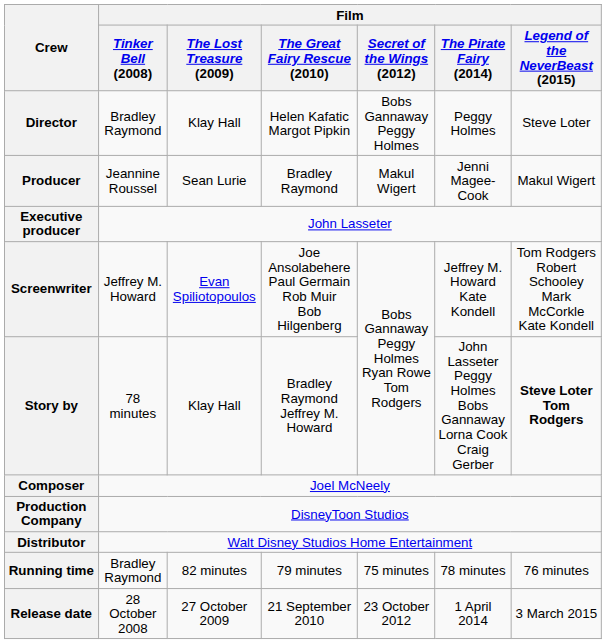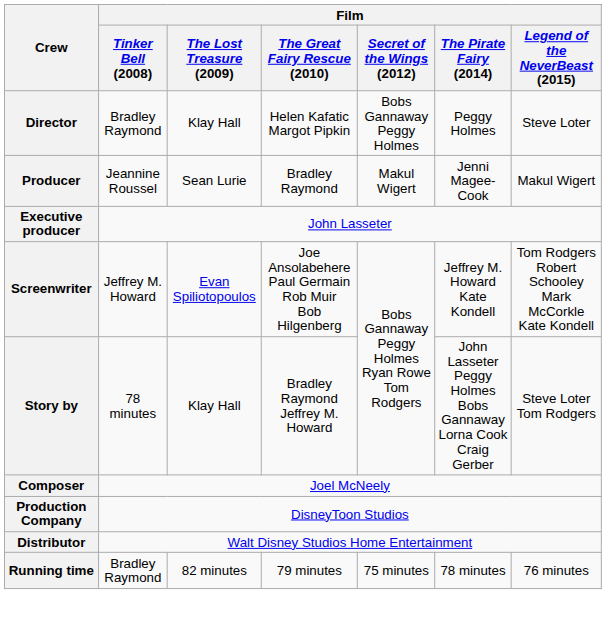Story by | Film / Legend of the NeverBeast (2015): bold -> normal
- row: Release date | 28 October 2008 | 27 October 2009 | 21 September 2010 | 23 October 2012 | 1 April 2014 | 3 March 2015
